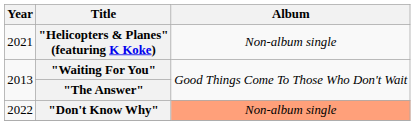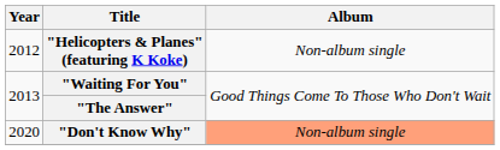"Helicopters & Planes" (featuring K Koke) | Year: 2021 -> 2012
"Don't Know Why" | Year: 2022 -> 2020
